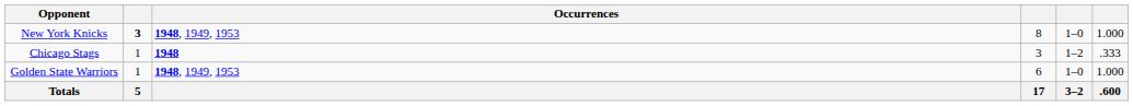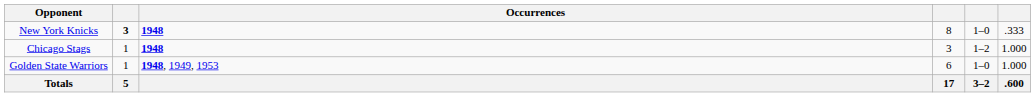New York Knicks | Occurrences: 1948, 1949, 1953 -> 1948
New York Knicks | column 6: 1.000 -> .333
Chicago Stags | column 6: .333 -> 1.000
